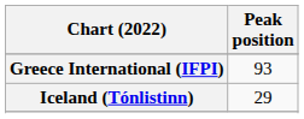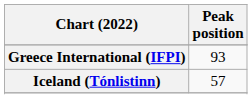Iceland (Tónlistinn) | Peak position: 29 -> 57
